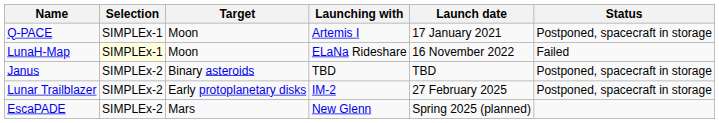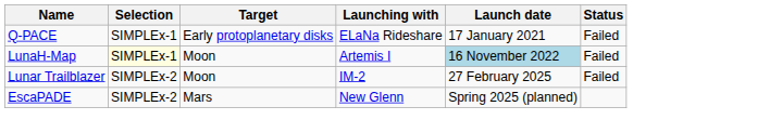Q-PACE | Target: Moon -> Early protoplanetary disks
Q-PACE | Launching with: Artemis I -> ELaNa Rideshare
Q-PACE | Status: Postponed, spacecraft in storage -> Failed
LunaH-Map | Launching with: ELaNa Rideshare -> Artemis I
LunaH-Map | Launch date: no background -> lightblue background
- row: Janus | SIMPLEx-2 | Binary asteroids | TBD | TBD | Postponed, spacecraft in storage
Lunar Trailblazer | Target: Early protoplanetary disks -> Moon
Lunar Trailblazer | Status: Postponed, spacecraft in storage -> Failed
